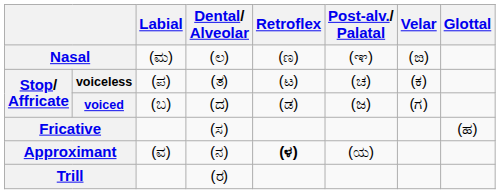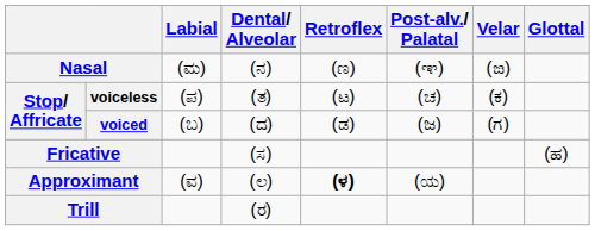Nasal | Dental/ Alveolar: (ಲ) -> (ನ)
Approximant | Dental/ Alveolar: (ನ) -> (ಲ)
